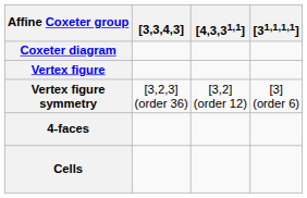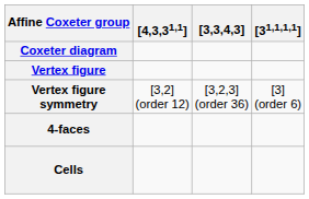columns swapped: [3,3,4,3] <-> [4,3,31,1]
